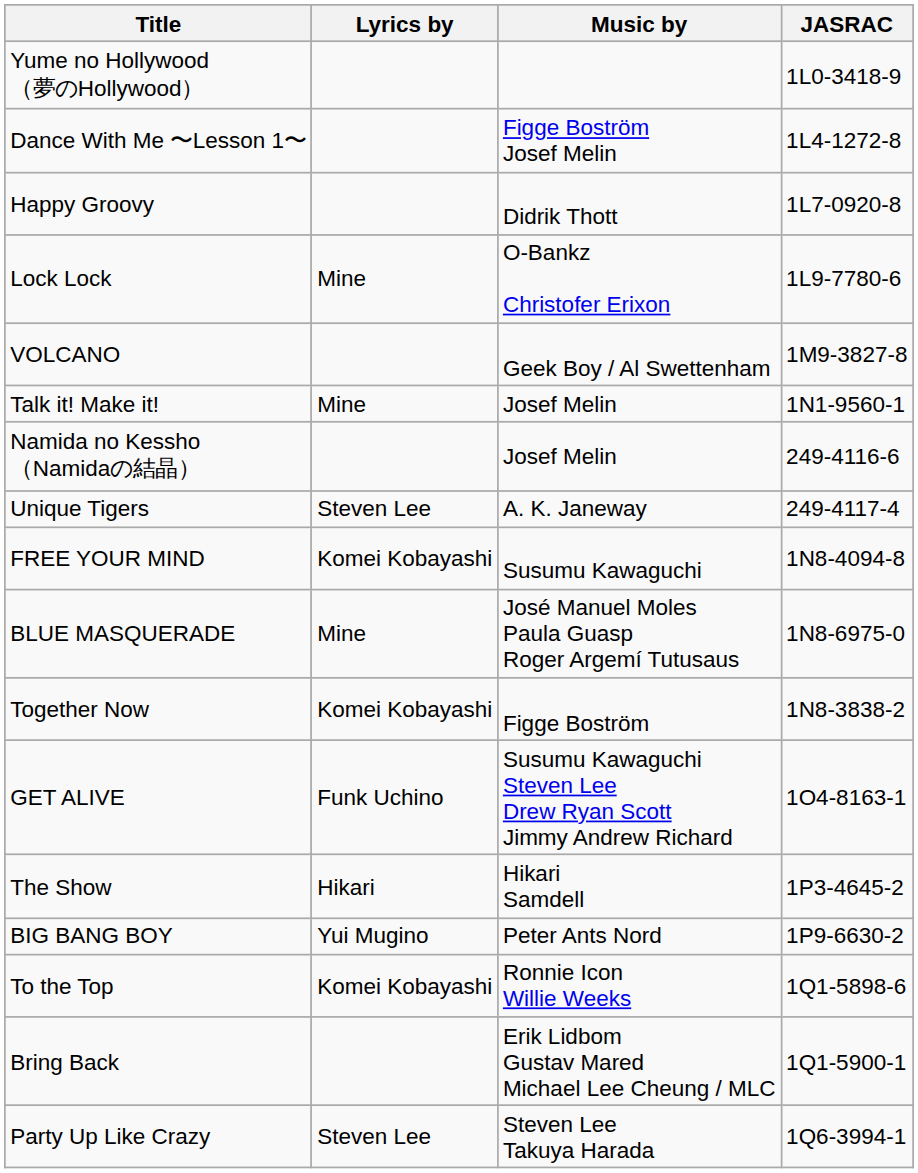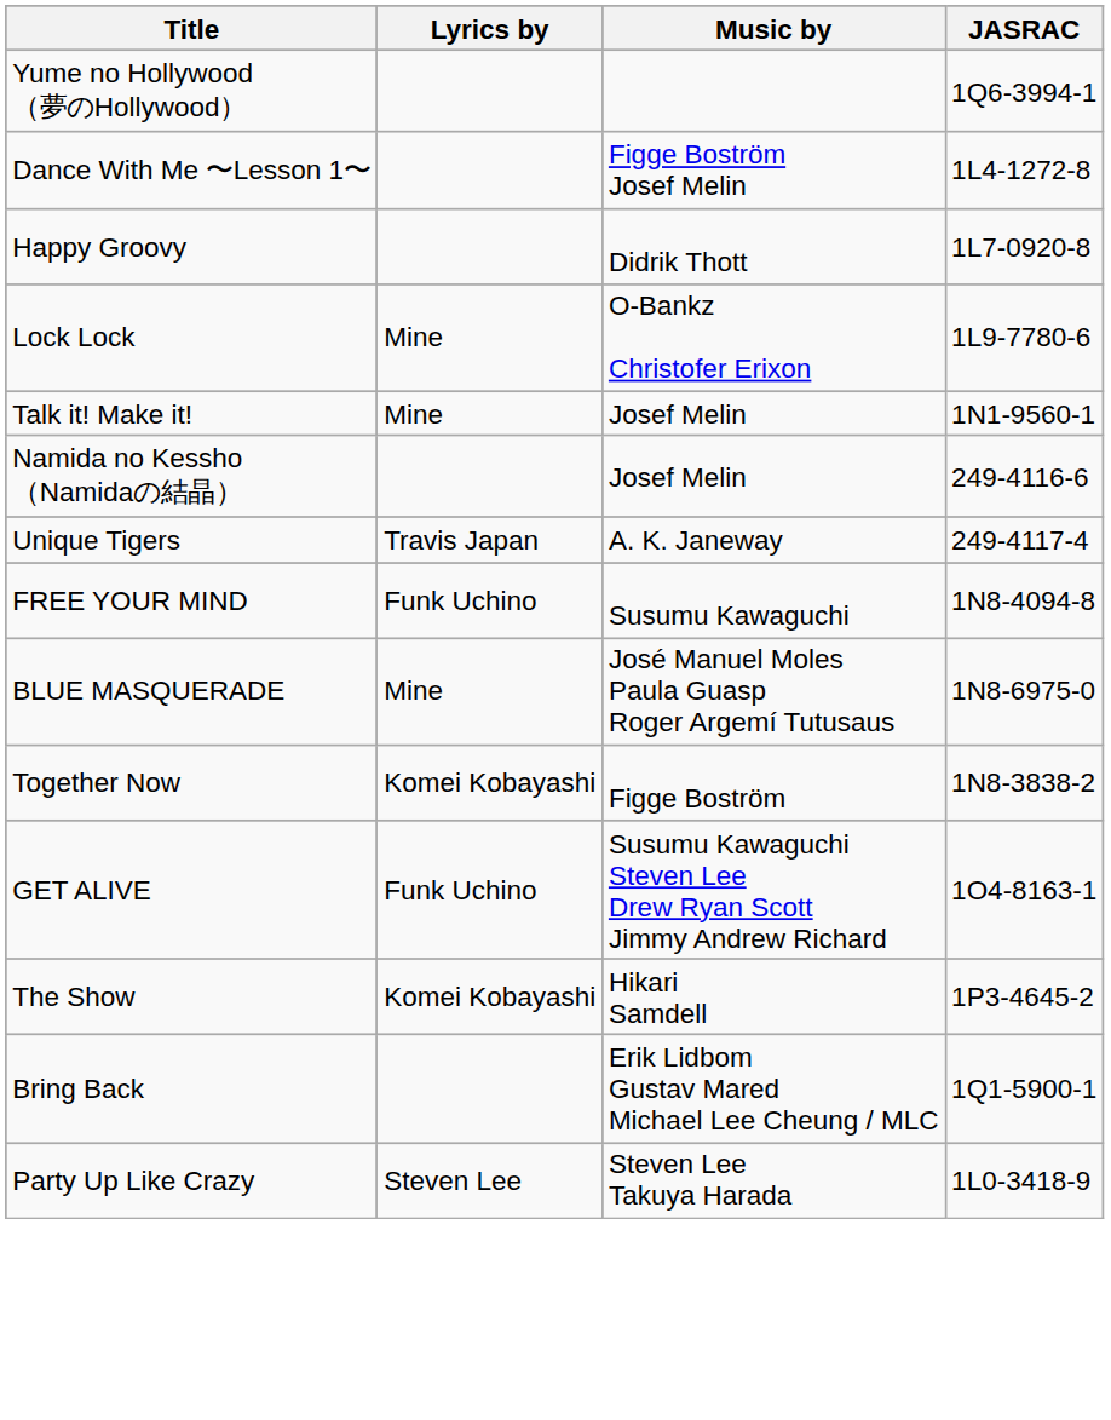Yume no Hollywood （夢のHollywood） | JASRAC: 1L0-3418-9 -> 1Q6-3994-1
- row: VOLCANO | Geek Boy / Al Swettenham | 1M9-3827-8
Unique Tigers | Lyrics by: Steven Lee -> Travis Japan
FREE YOUR MIND | Lyrics by: Komei Kobayashi -> Funk Uchino
The Show | Lyrics by: Hikari -> Komei Kobayashi
- row: BIG BANG BOY | Yui Mugino | Peter Ants Nord | 1P9-6630-2
- row: To the Top | Komei Kobayashi | Ronnie Icon Willie Weeks | 1Q1-5898-6
Party Up Like Crazy | JASRAC: 1Q6-3994-1 -> 1L0-3418-9
